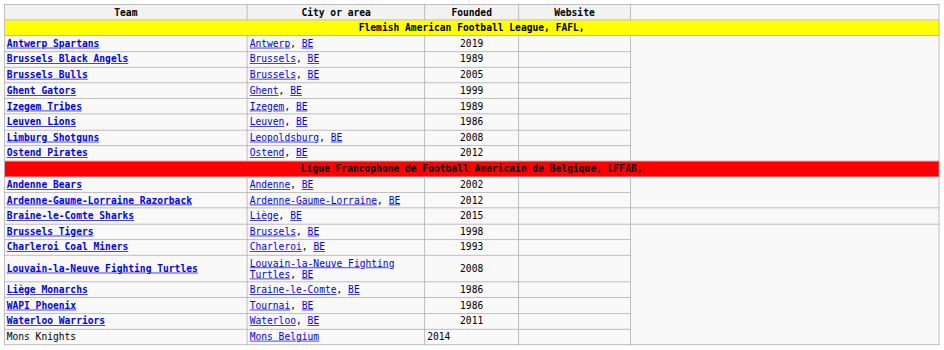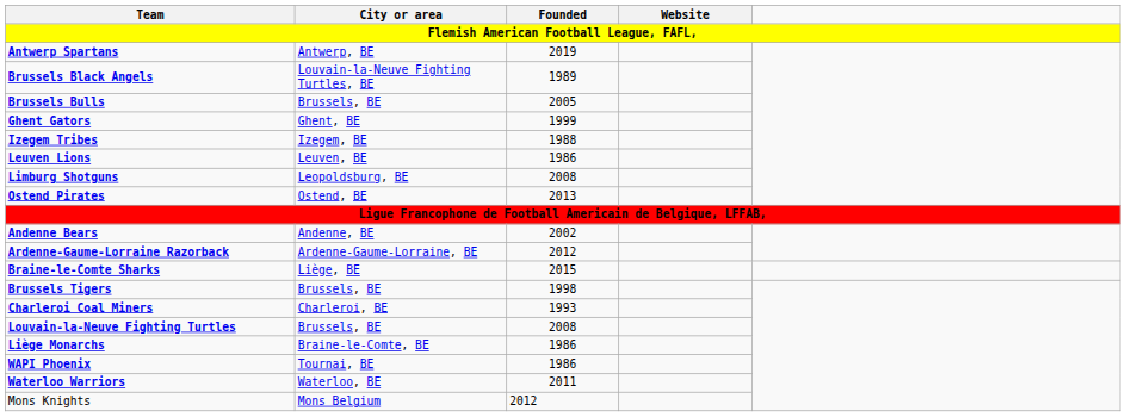Brussels Black Angels | City or area: Brussels, BE -> Louvain-la-Neuve Fighting Turtles, BE
Izegem Tribes | Founded: 1989 -> 1988
Ostend Pirates | Founded: 2012 -> 2013
Louvain-la-Neuve Fighting Turtles | City or area: Louvain-la-Neuve Fighting Turtles, BE -> Brussels, BE
Mons Knights | Founded: 2014 -> 2012
